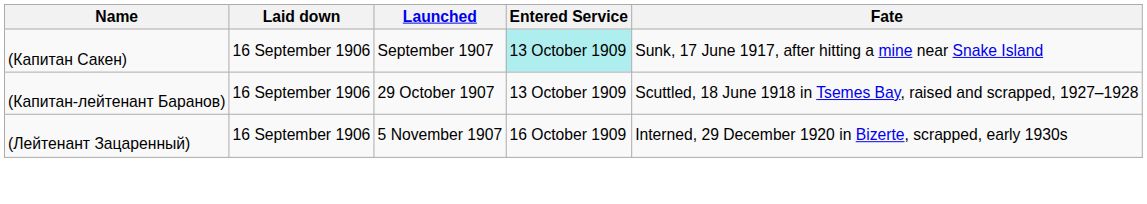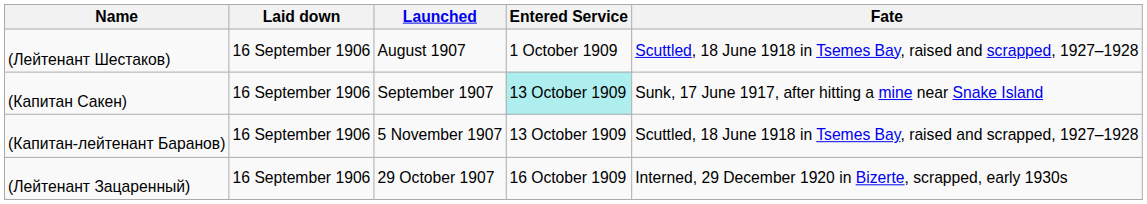+ row: (Лейтенант Шестаков) | 16 September 1906 | August 1907 | 1 October 1909 | Scuttled, 18 June 1918 in Tsemes Bay, raised and scrapped, 1927–1928
(Капитан-лейтенант Баранов) | Launched: 29 October 1907 -> 5 November 1907
(Лейтенант Зацаренный) | Launched: 5 November 1907 -> 29 October 1907
